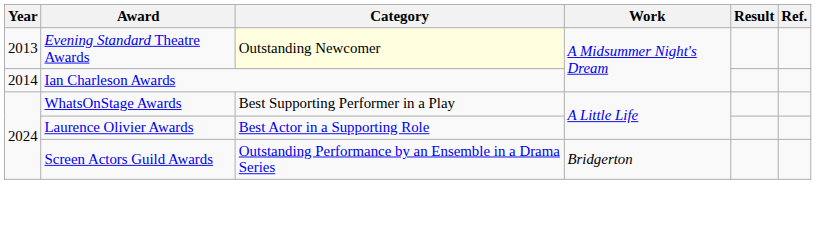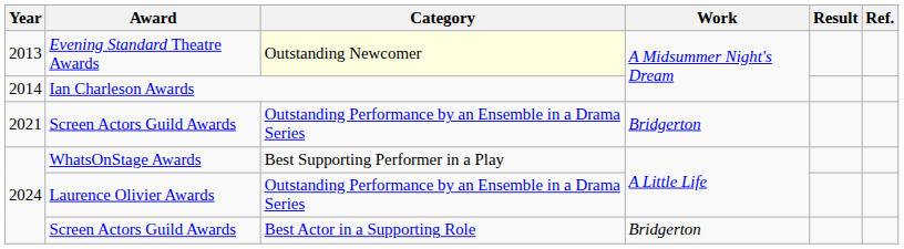+ row: 2021 | Screen Actors Guild Awards | Outstanding Performance by an Ensemble in a Drama Series | Bridgerton
Laurence Olivier Awards | Category: Best Actor in a Supporting Role -> Outstanding Performance by an Ensemble in a Drama Series
2024 / Screen Actors Guild Awards | Category: Outstanding Performance by an Ensemble in a Drama Series -> Best Actor in a Supporting Role
